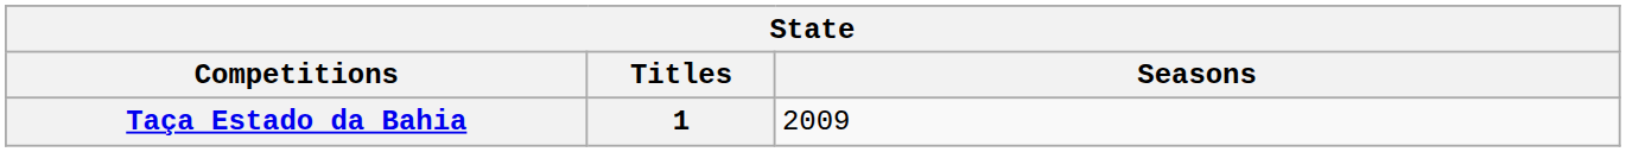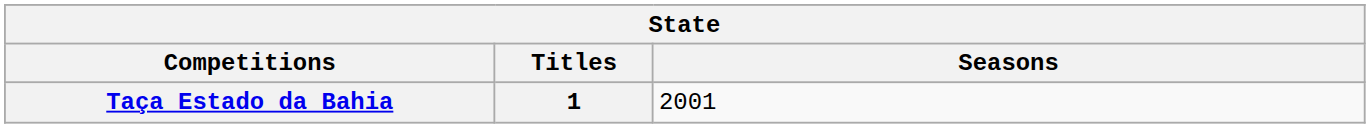Taça Estado da Bahia | Seasons: 2009 -> 2001
